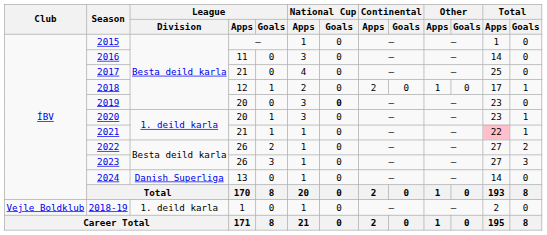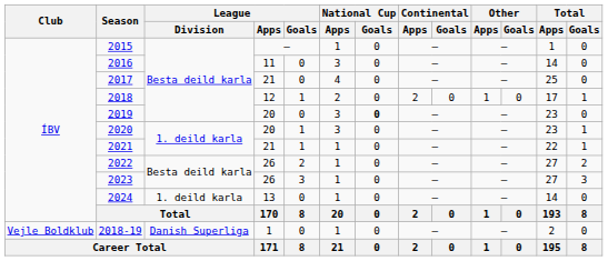2021 | Total / Apps: pink background -> no background
2024 | League / Division: Danish Superliga -> 1. deild karla
2018-19 | League / Division: 1. deild karla -> Danish Superliga
